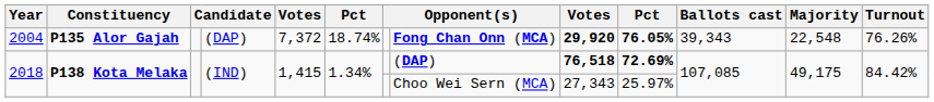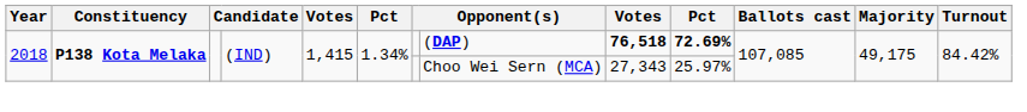- row: 2004 | P135 Alor Gajah | (DAP) | 7,372 | 18.74% | Fong Chan Onn (MCA) | 29,920 | 76.05% | 39,343 | 22,548 | 76.26%
